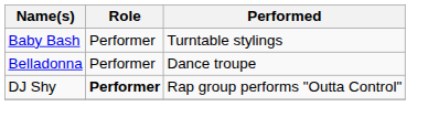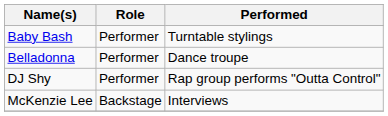DJ Shy | Role: bold -> normal
+ row: McKenzie Lee | Backstage | Interviews
